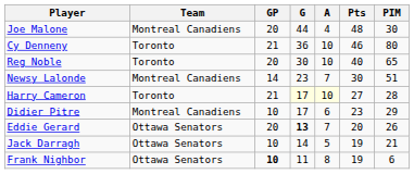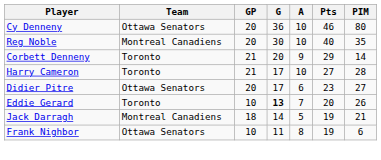- row: Joe Malone | Montreal Canadiens | 20 | 44 | 4 | 48 | 30
Cy Denneny | Team: Toronto -> Ottawa Senators
Cy Denneny | GP: 21 -> 20
Reg Noble | Team: Toronto -> Montreal Canadiens
Reg Noble | PIM: 65 -> 35
- row: Newsy Lalonde | Montreal Canadiens | 14 | 23 | 7 | 30 | 51
+ row: Corbett Denneny | Toronto | 21 | 20 | 9 | 29 | 14
Harry Cameron | G: lightyellow background -> no background
Harry Cameron | A: lightyellow background -> no background
Didier Pitre | Team: Montreal Canadiens -> Ottawa Senators
Didier Pitre | GP: 10 -> 20
Didier Pitre | PIM: 29 -> 27
Eddie Gerard | Team: Ottawa Senators -> Toronto
Eddie Gerard | GP: 20 -> 10
Jack Darragh | Team: Ottawa Senators -> Montreal Canadiens
Jack Darragh | GP: 10 -> 18
Frank Nighbor | GP: bold -> normal
